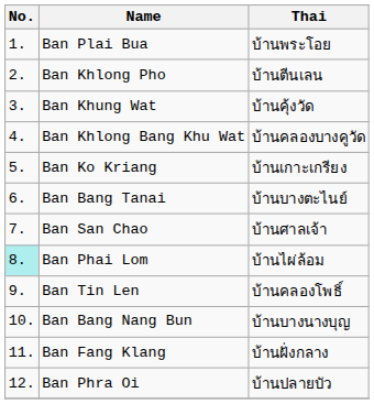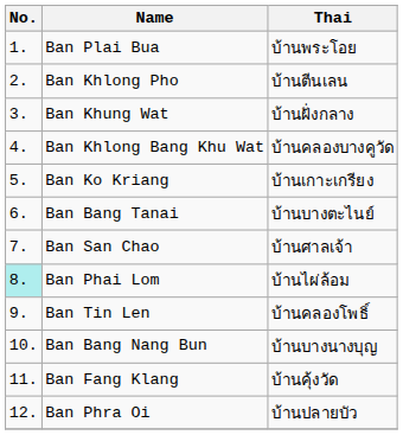Ban Khung Wat | Thai: บ้านคุ้งวัด -> บ้านฝั่งกลาง
Ban Fang Klang | Thai: บ้านฝั่งกลาง -> บ้านคุ้งวัด
